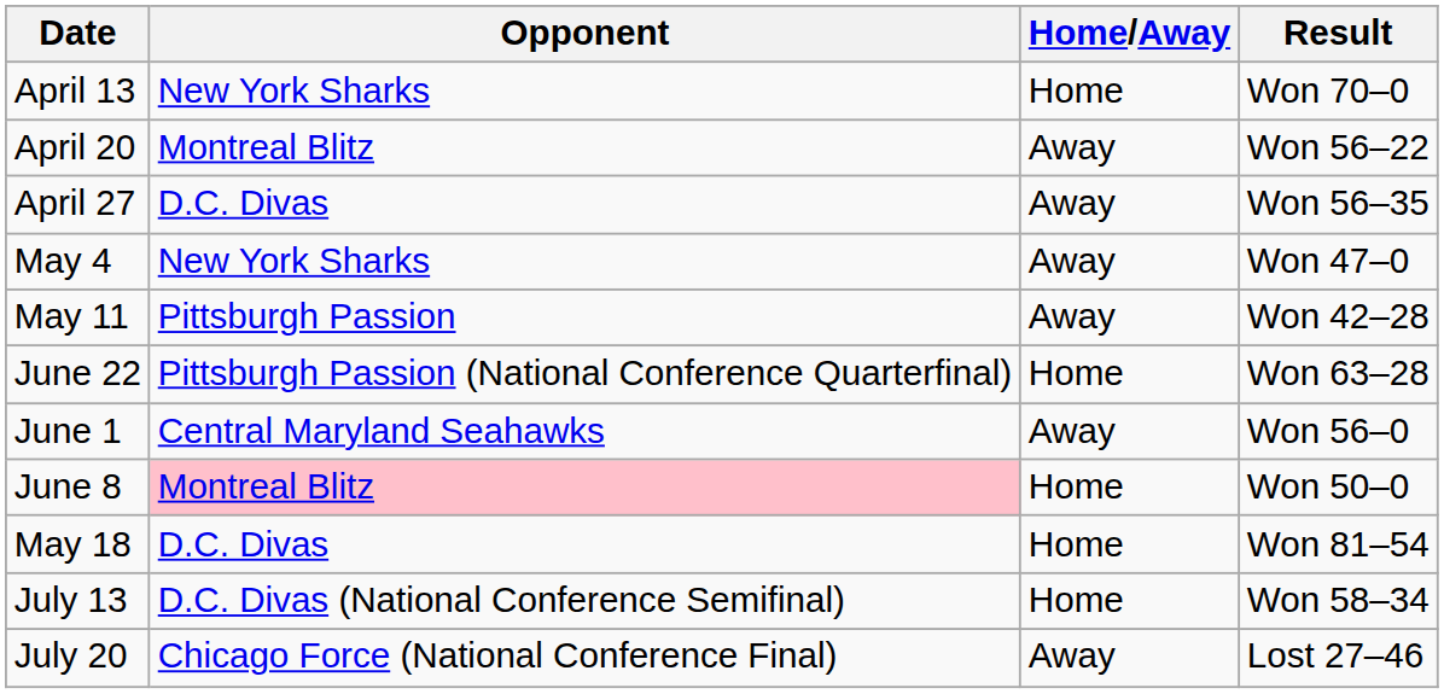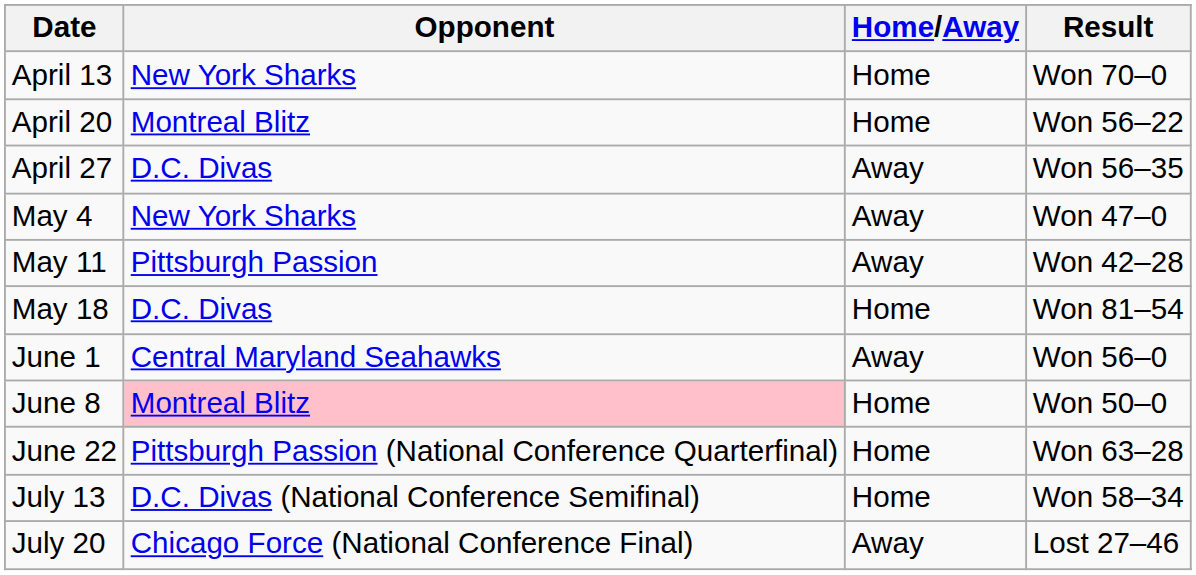April 20 | Home/Away: Away -> Home
rows swapped: May 18 <-> June 22
